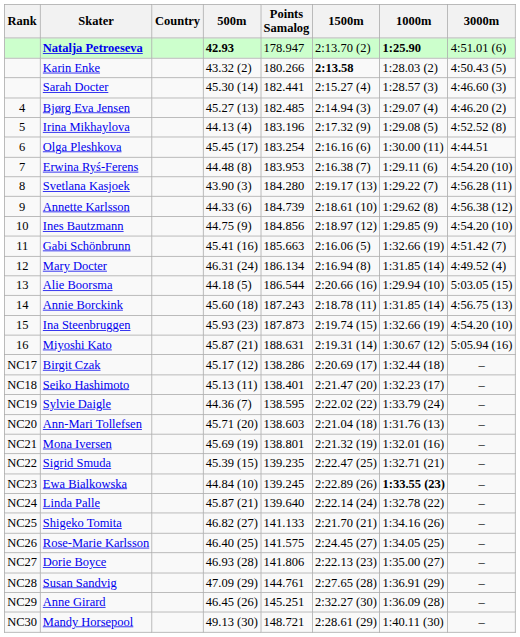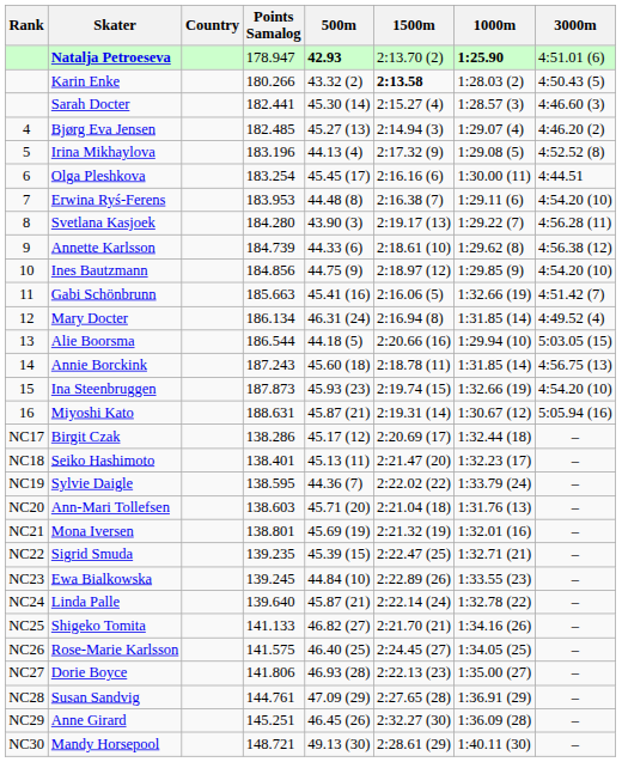columns swapped: Points Samalog <-> 500m
Ewa Bialkowska | 1000m: bold -> normal
